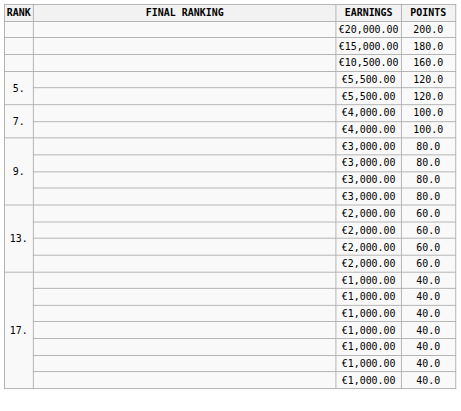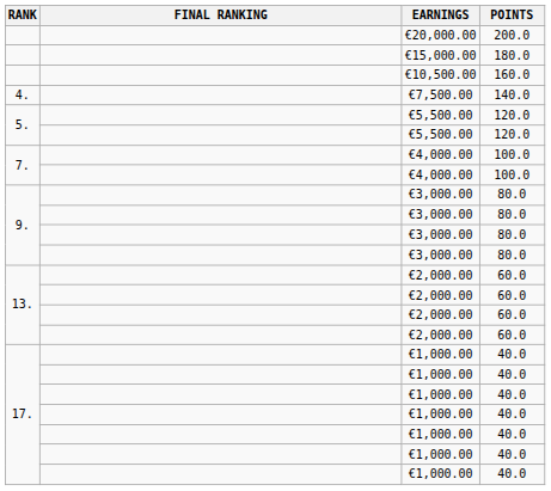+ row: 4. | €7,500.00 | 140.0
